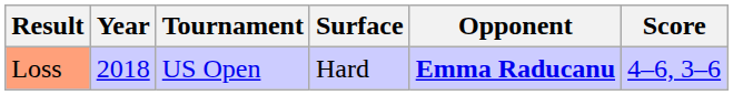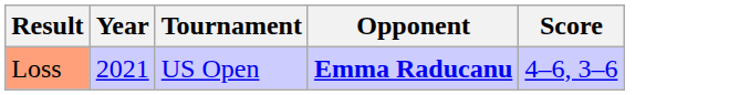- column: Surface | Hard
Loss | Year: 2018 -> 2021
